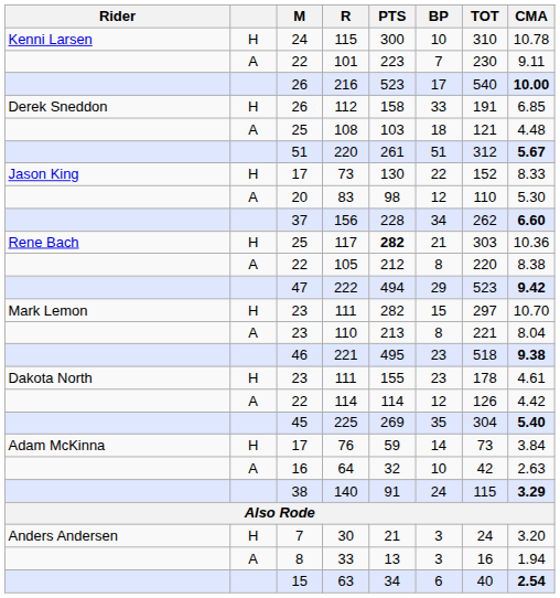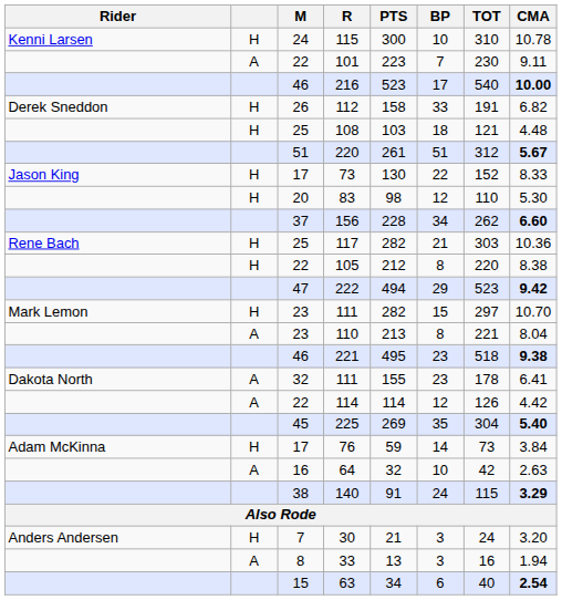216 | M: 26 -> 46
112 | CMA: 6.85 -> 6.82
108 | column 2: A -> H
83 | column 2: A -> H
117 | PTS: bold -> normal
105 | column 2: A -> H
Dakota North / 111 | column 2: H -> A
Dakota North / 111 | M: 23 -> 32
Dakota North / 111 | CMA: 4.61 -> 6.41
